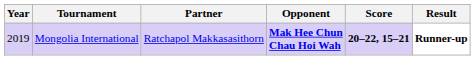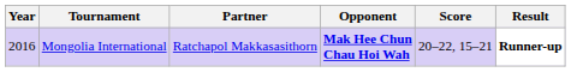Mongolia International | Year: 2019 -> 2016
Mongolia International | Score: bold -> normal
